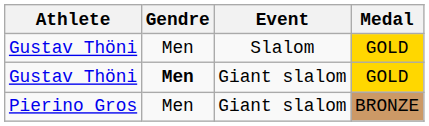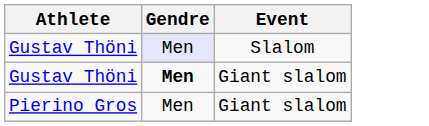- column: Medal | GOLD | GOLD | BRONZE
Gustav Thöni / Slalom | Gendre: no background -> lavender background
